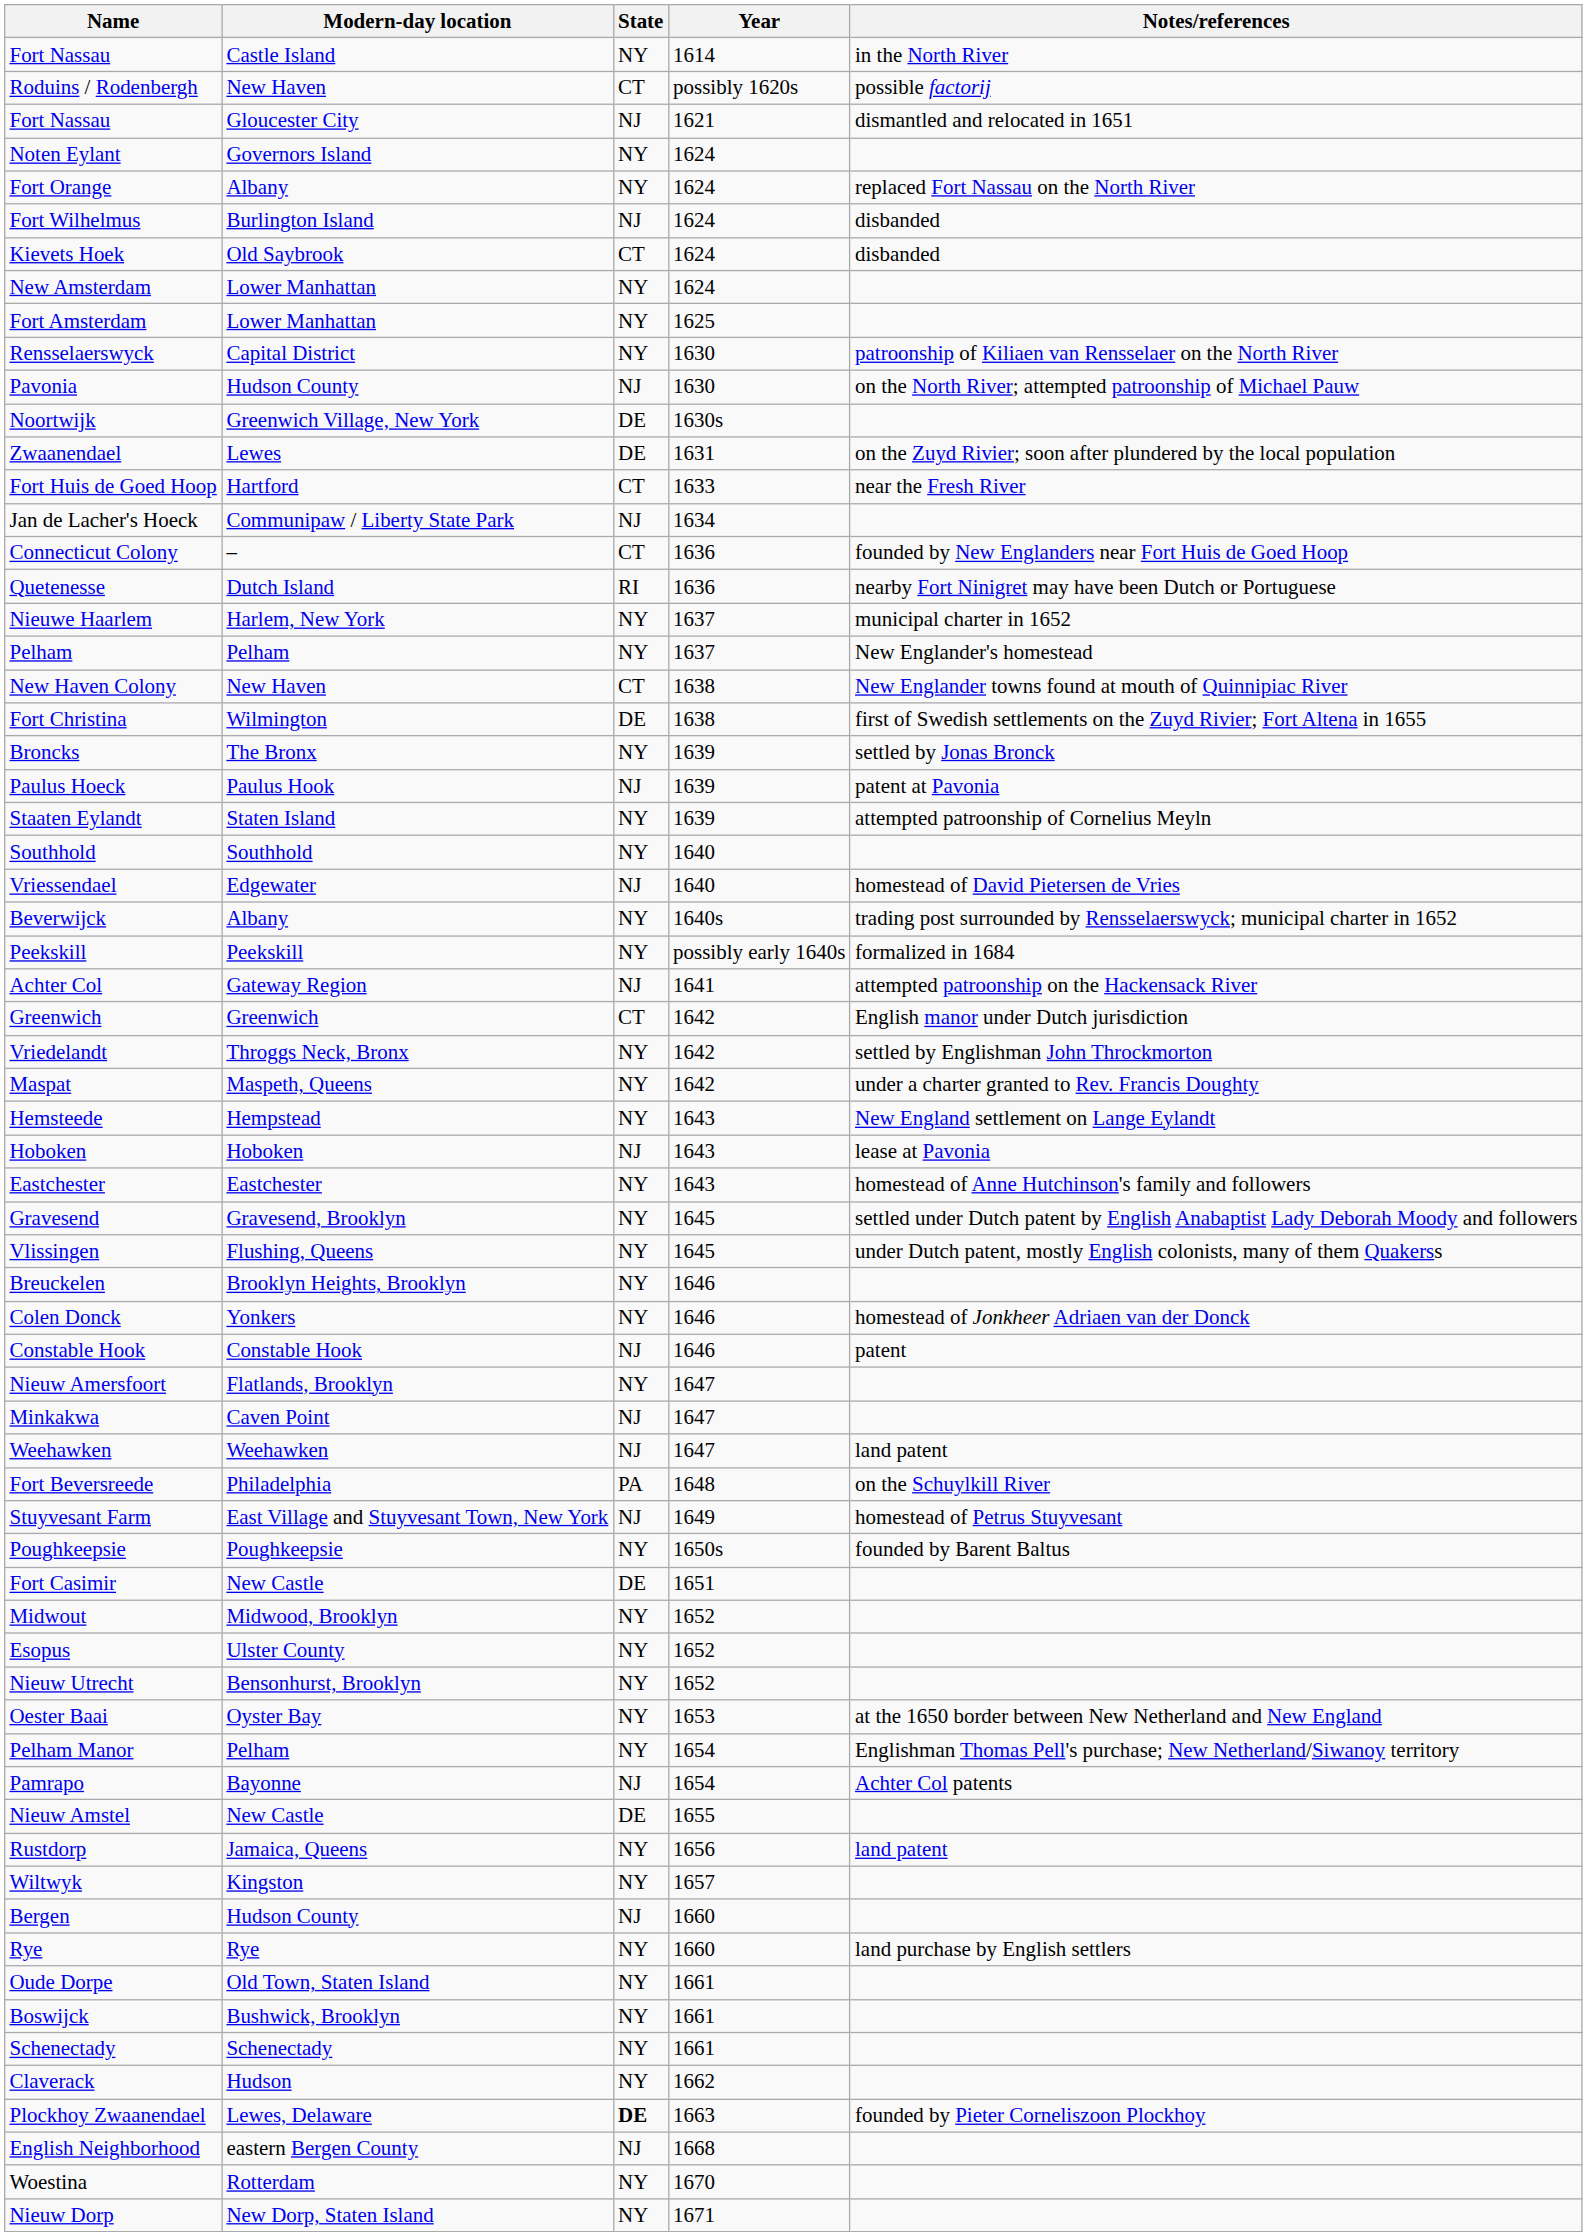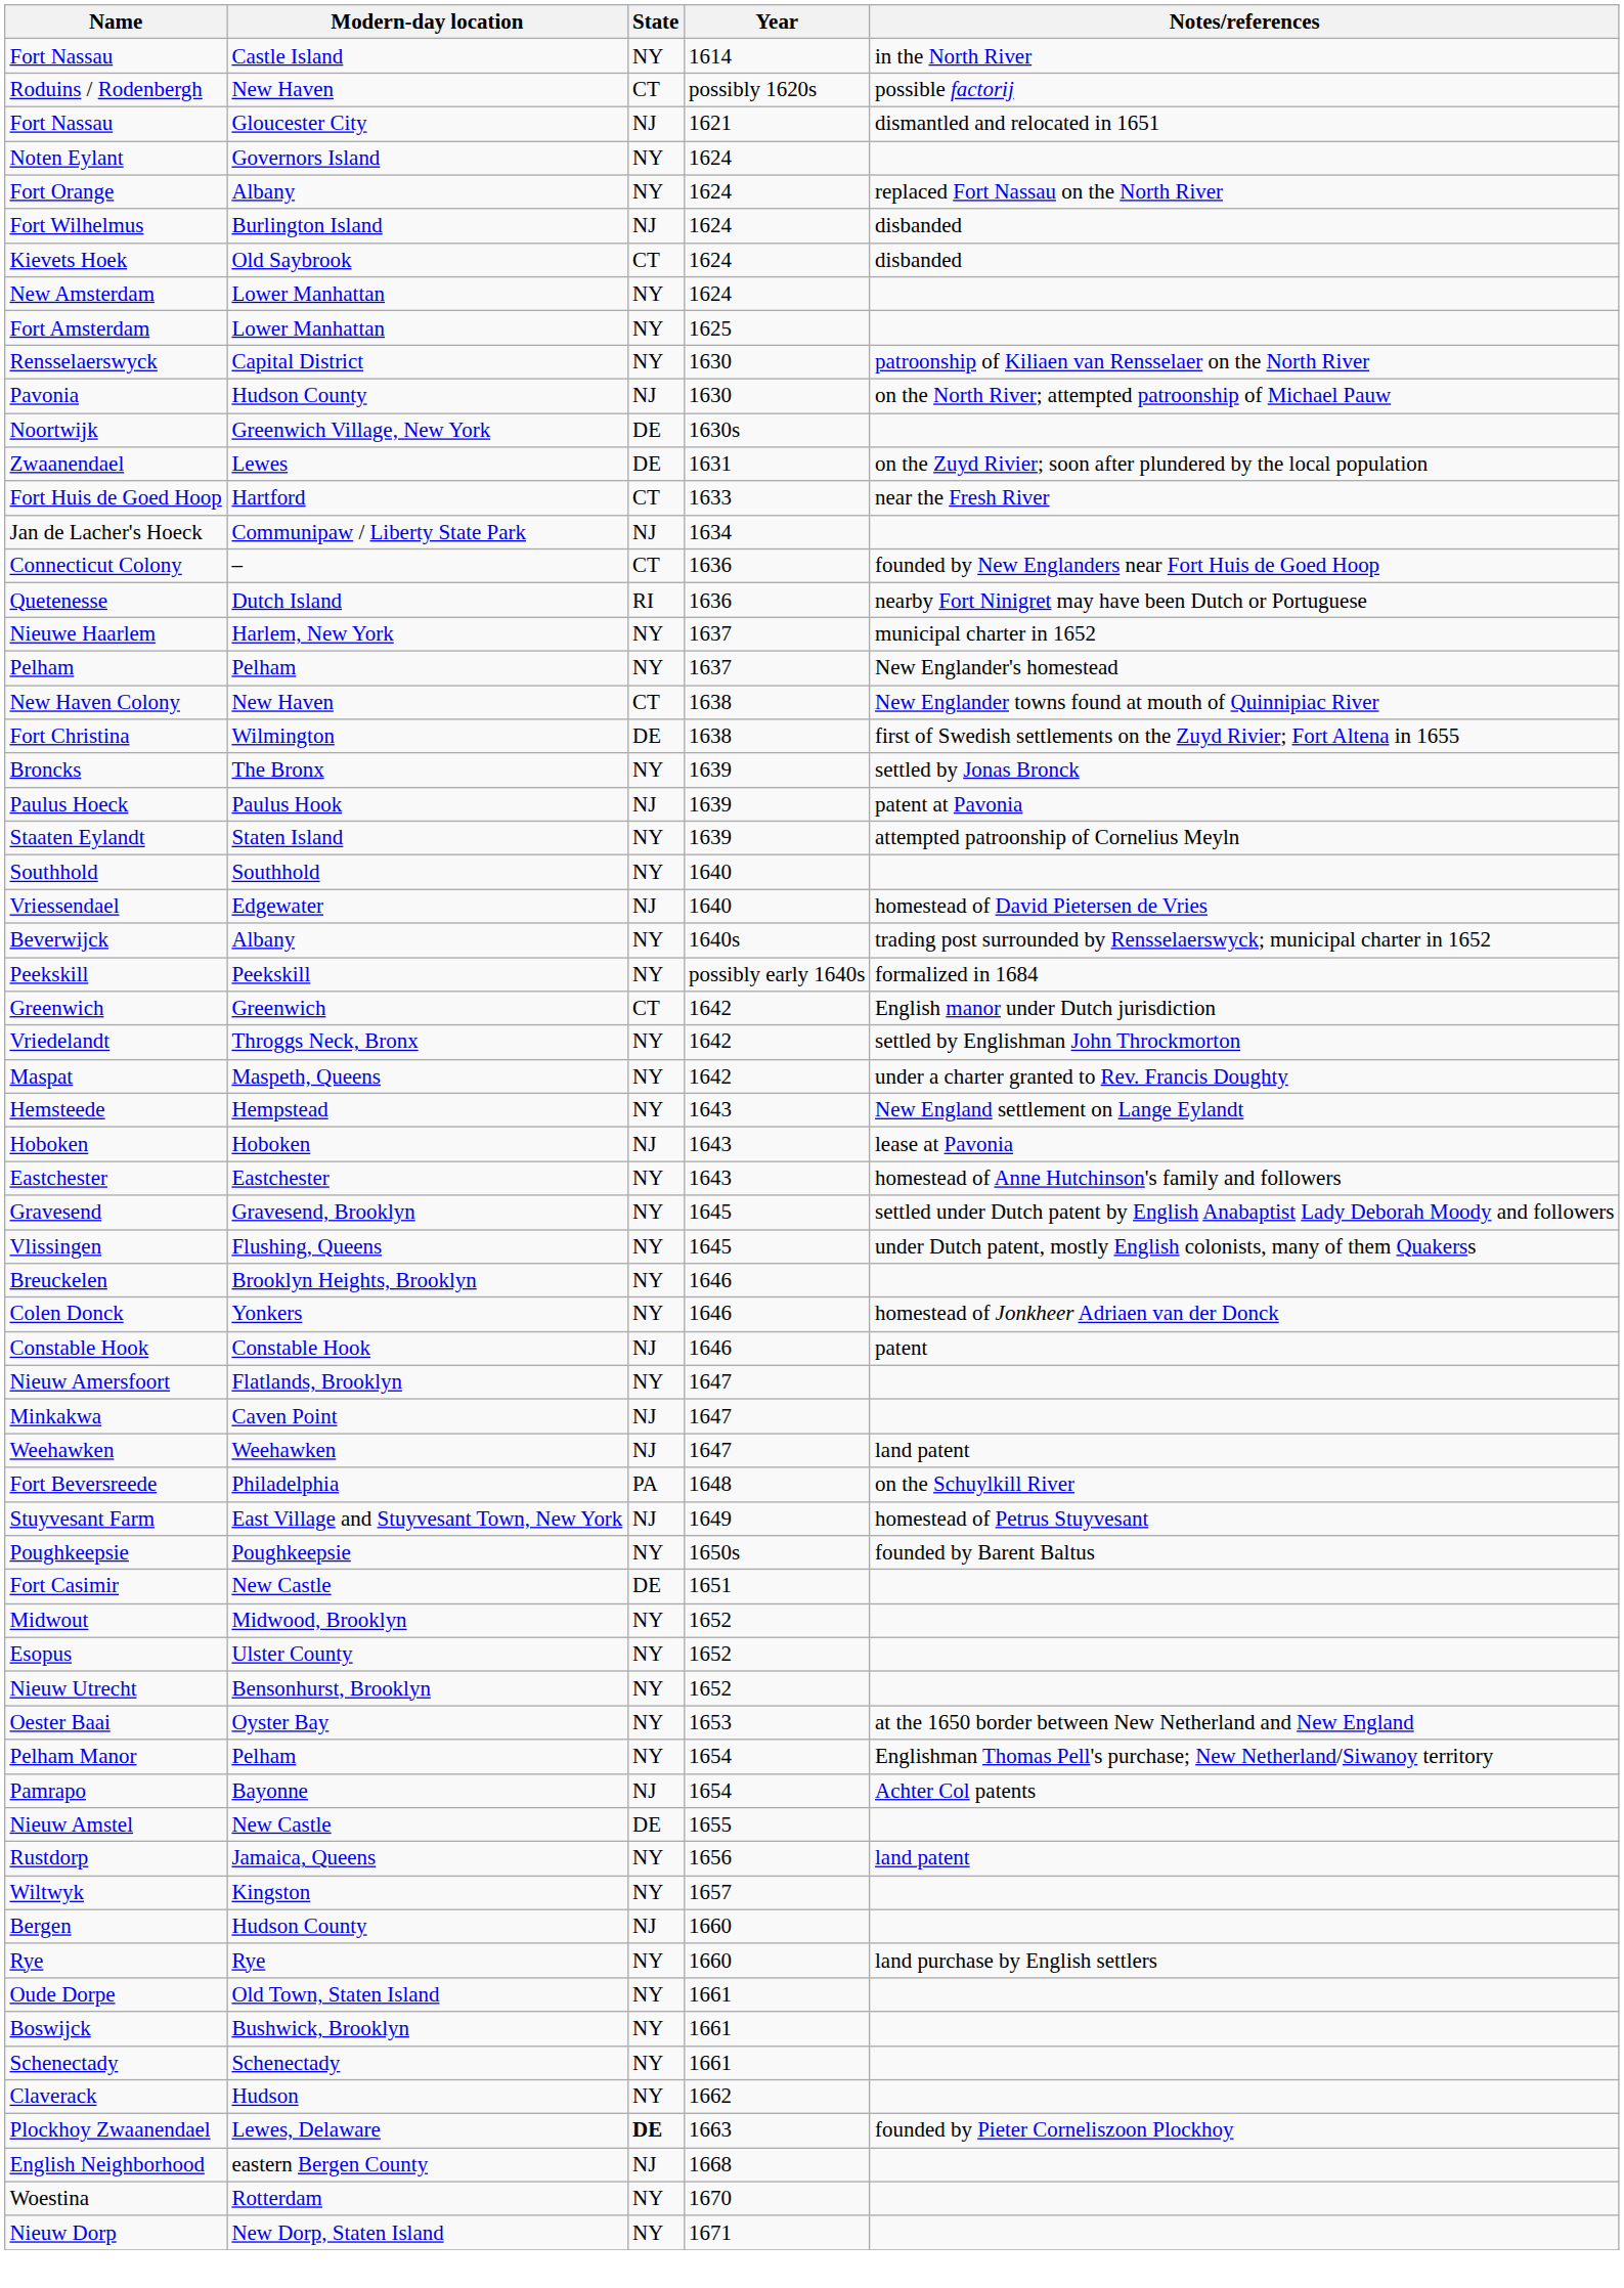- row: Achter Col | Gateway Region | NJ | 1641 | attempted patroonship on the Hackensack River
